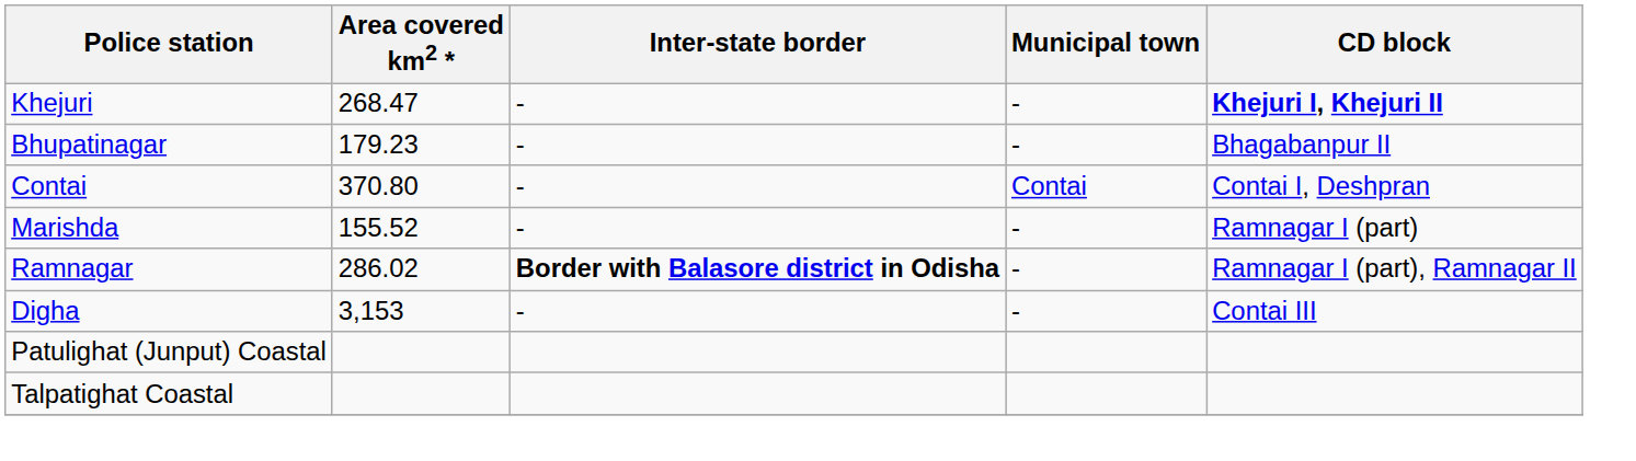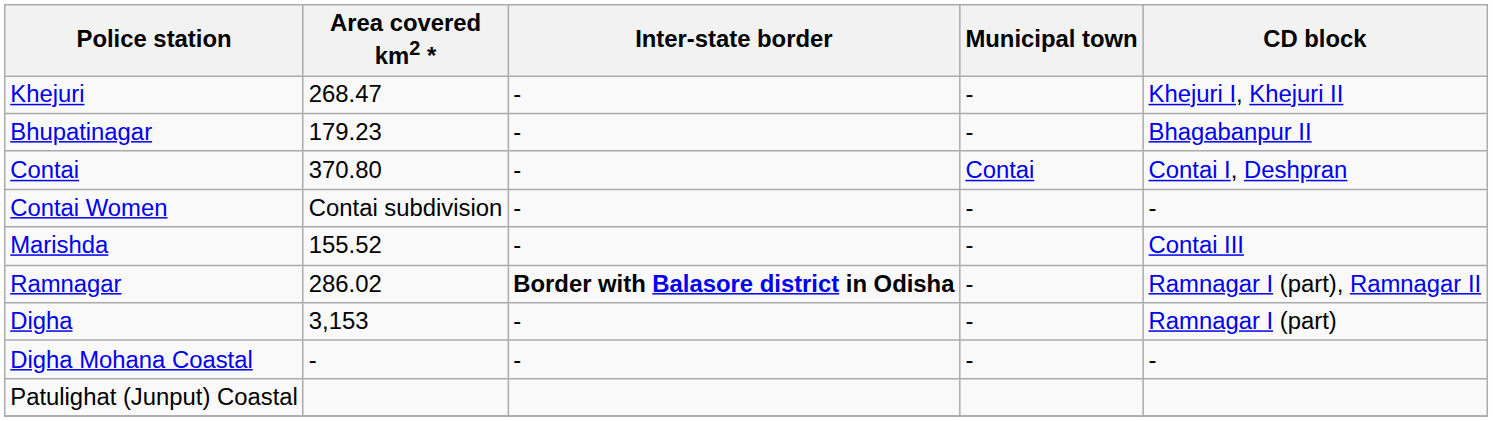Khejuri | CD block: bold -> normal
+ row: Contai Women | Contai subdivision | - | - | -
Marishda | CD block: Ramnagar I (part) -> Contai III
Digha | CD block: Contai III -> Ramnagar I (part)
+ row: Digha Mohana Coastal | - | - | - | -
- row: Talpatighat Coastal
